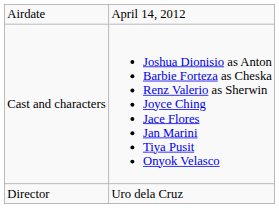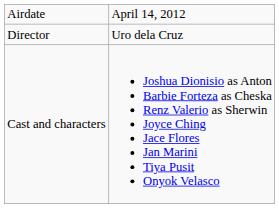rows swapped: Director <-> Cast and characters
